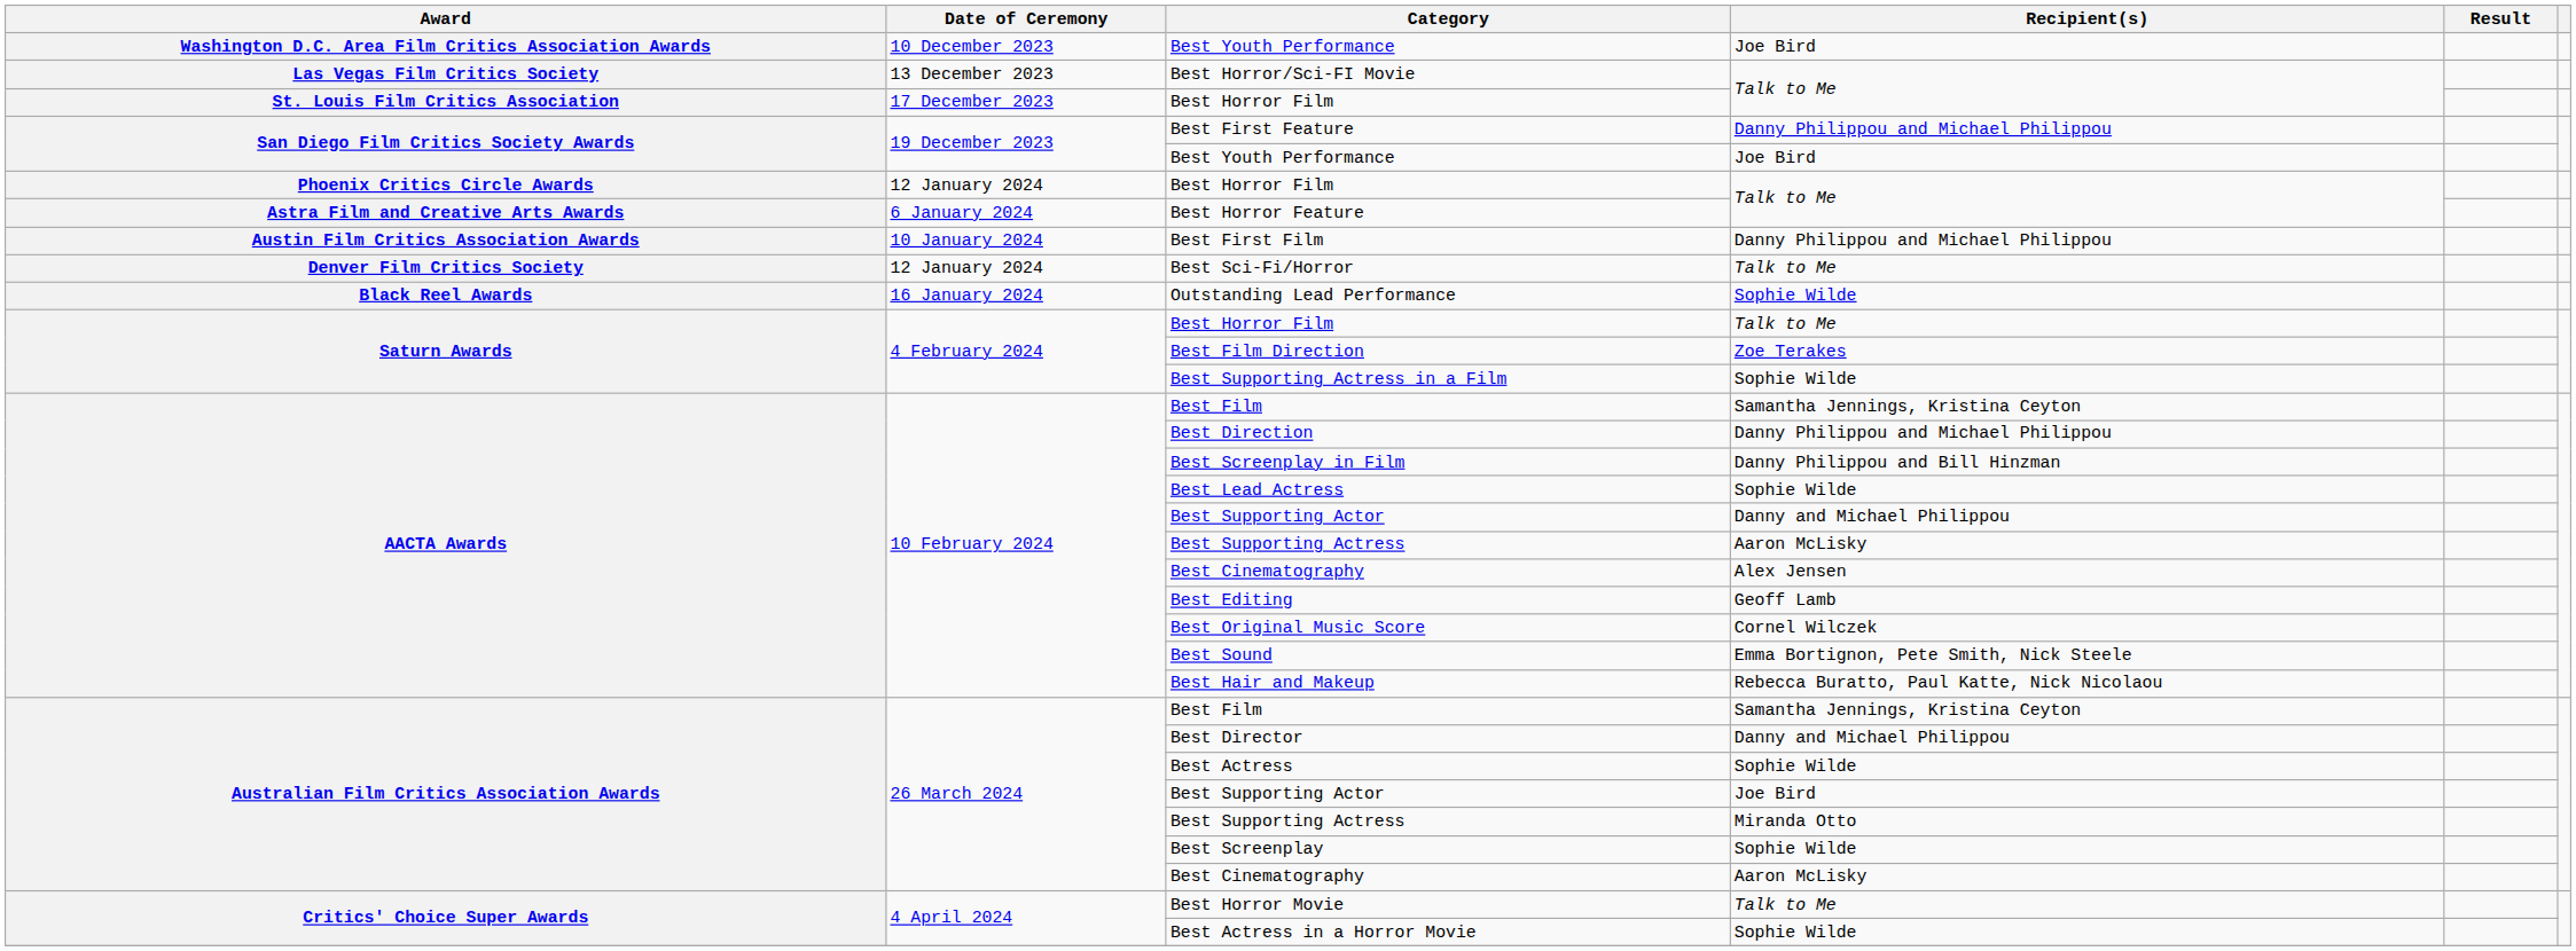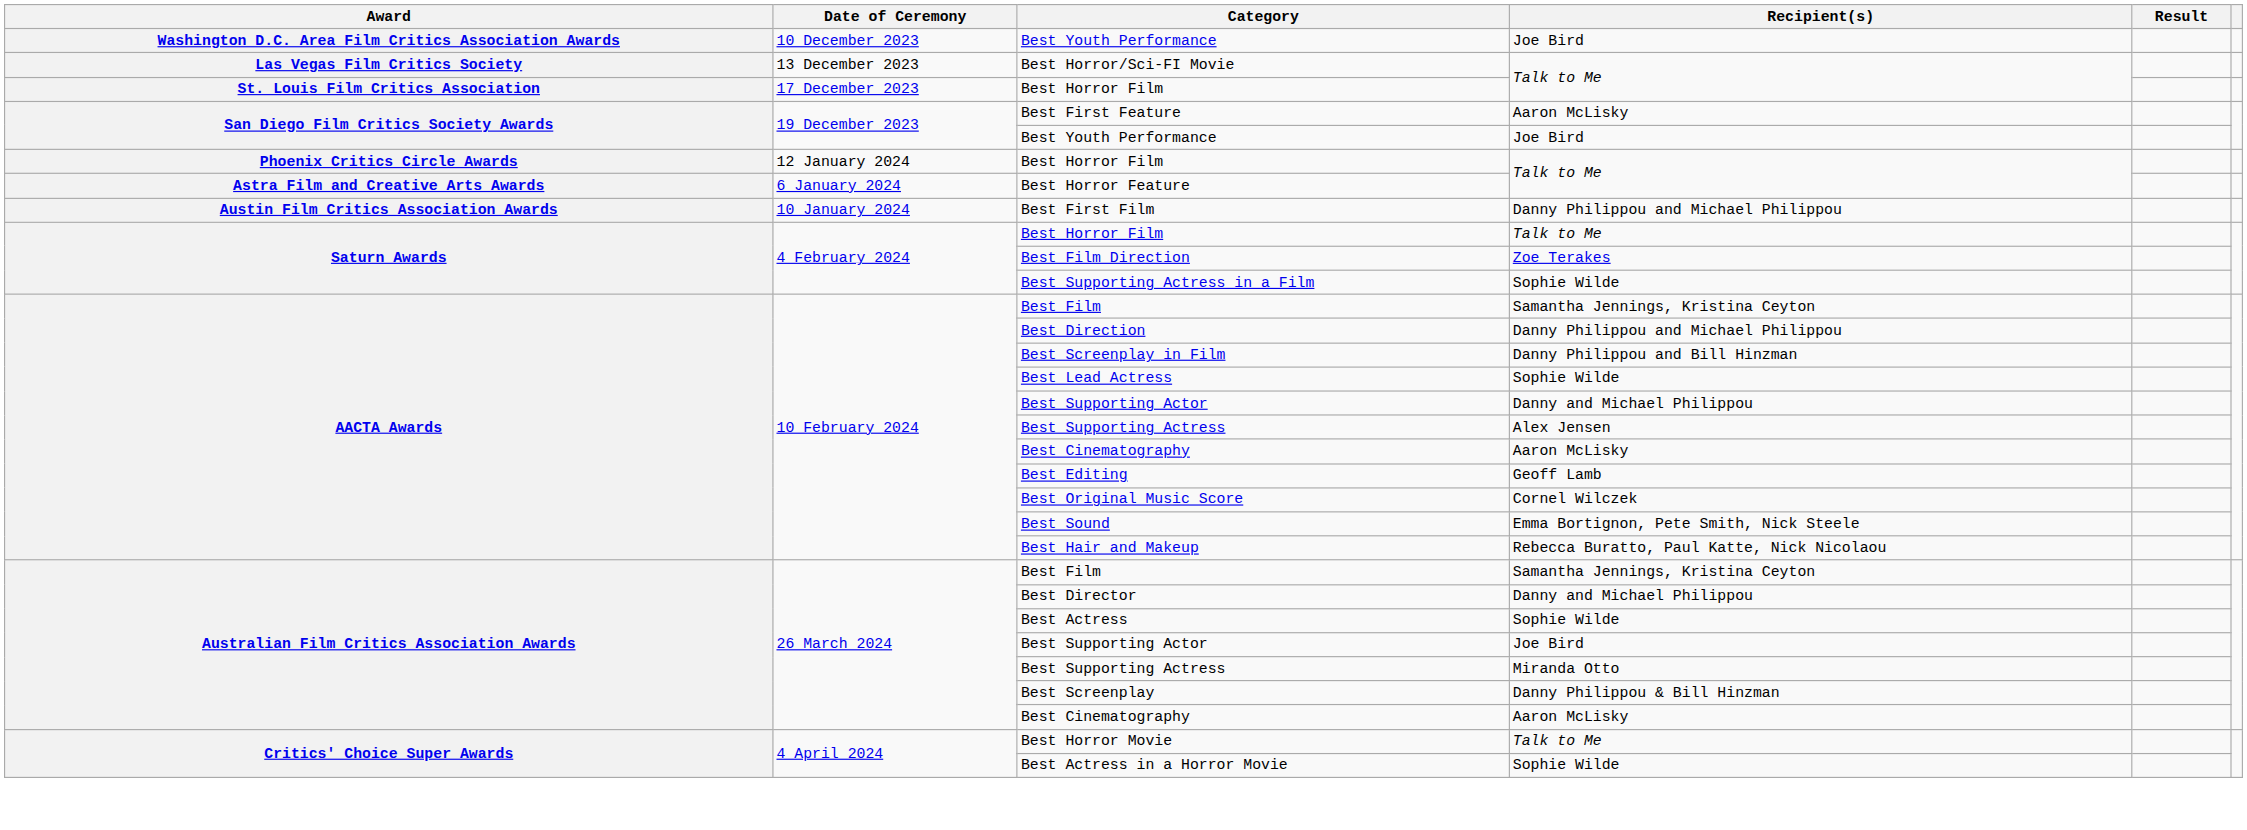Best First Feature | Recipient(s): Danny Philippou and Michael Philippou -> Aaron McLisky
- row: Denver Film Critics Society | 12 January 2024 | Best Sci-Fi/Horror | Talk to Me
- row: Black Reel Awards | 16 January 2024 | Outstanding Lead Performance | Sophie Wilde
AACTA Awards / Best Supporting Actress | Recipient(s): Aaron McLisky -> Alex Jensen
AACTA Awards / Best Cinematography | Recipient(s): Alex Jensen -> Aaron McLisky
Best Screenplay | Recipient(s): Sophie Wilde -> Danny Philippou & Bill Hinzman
